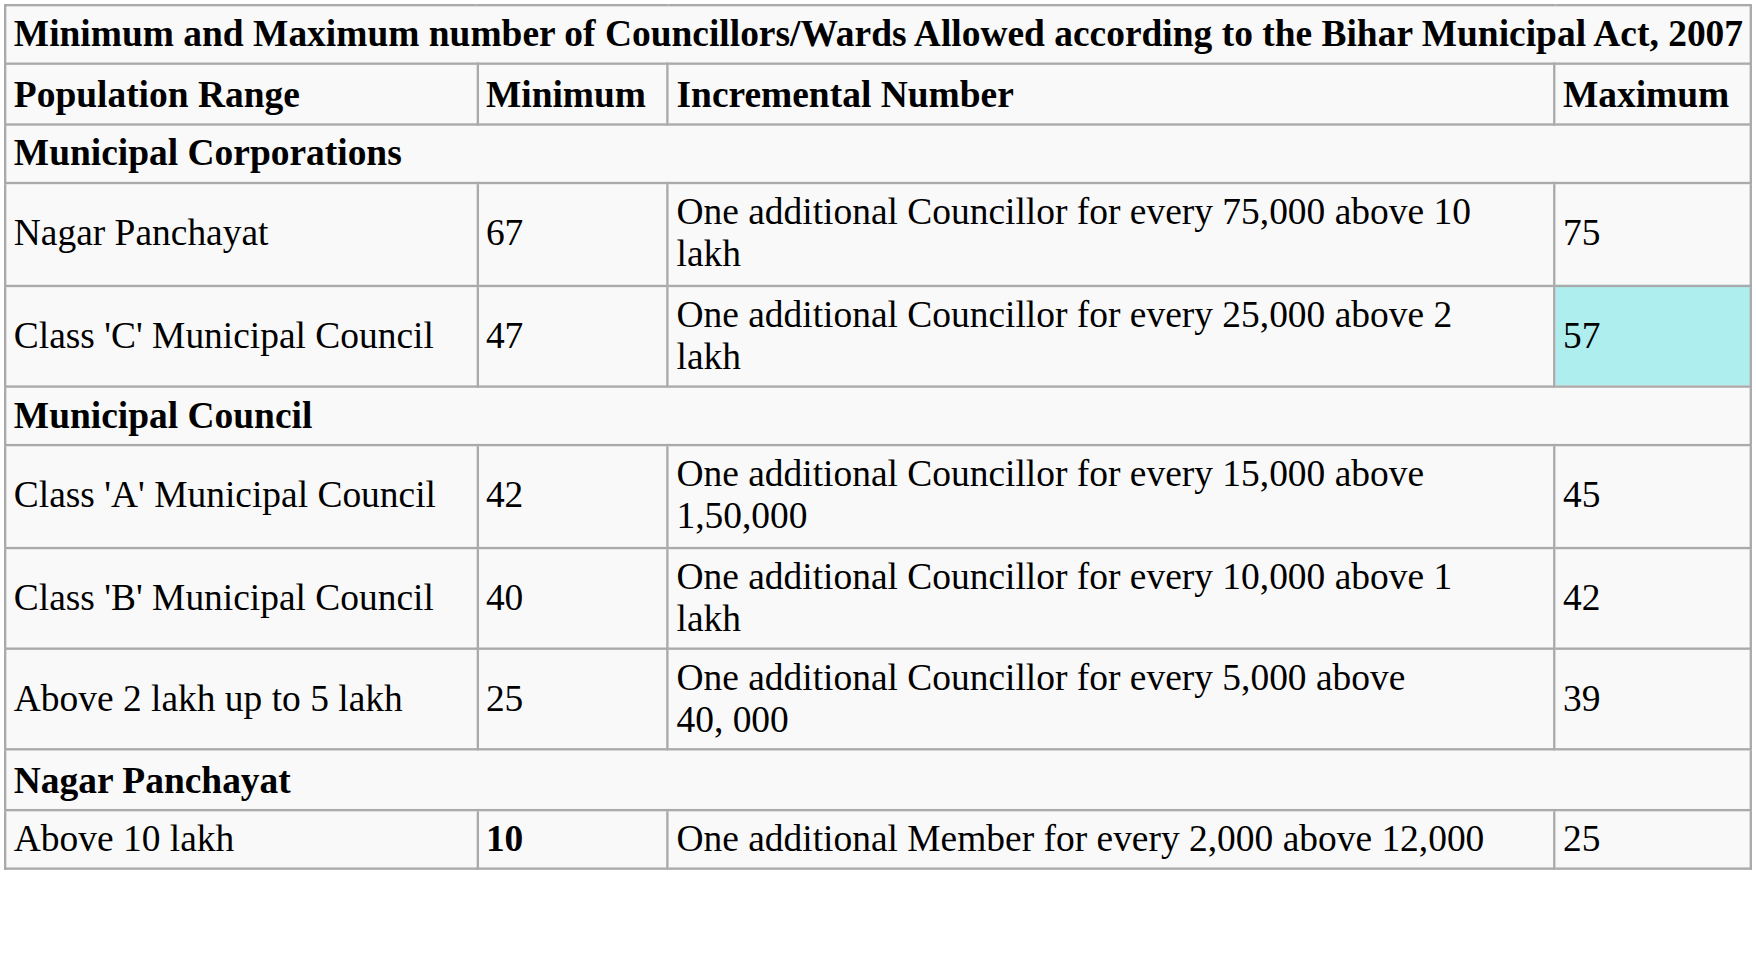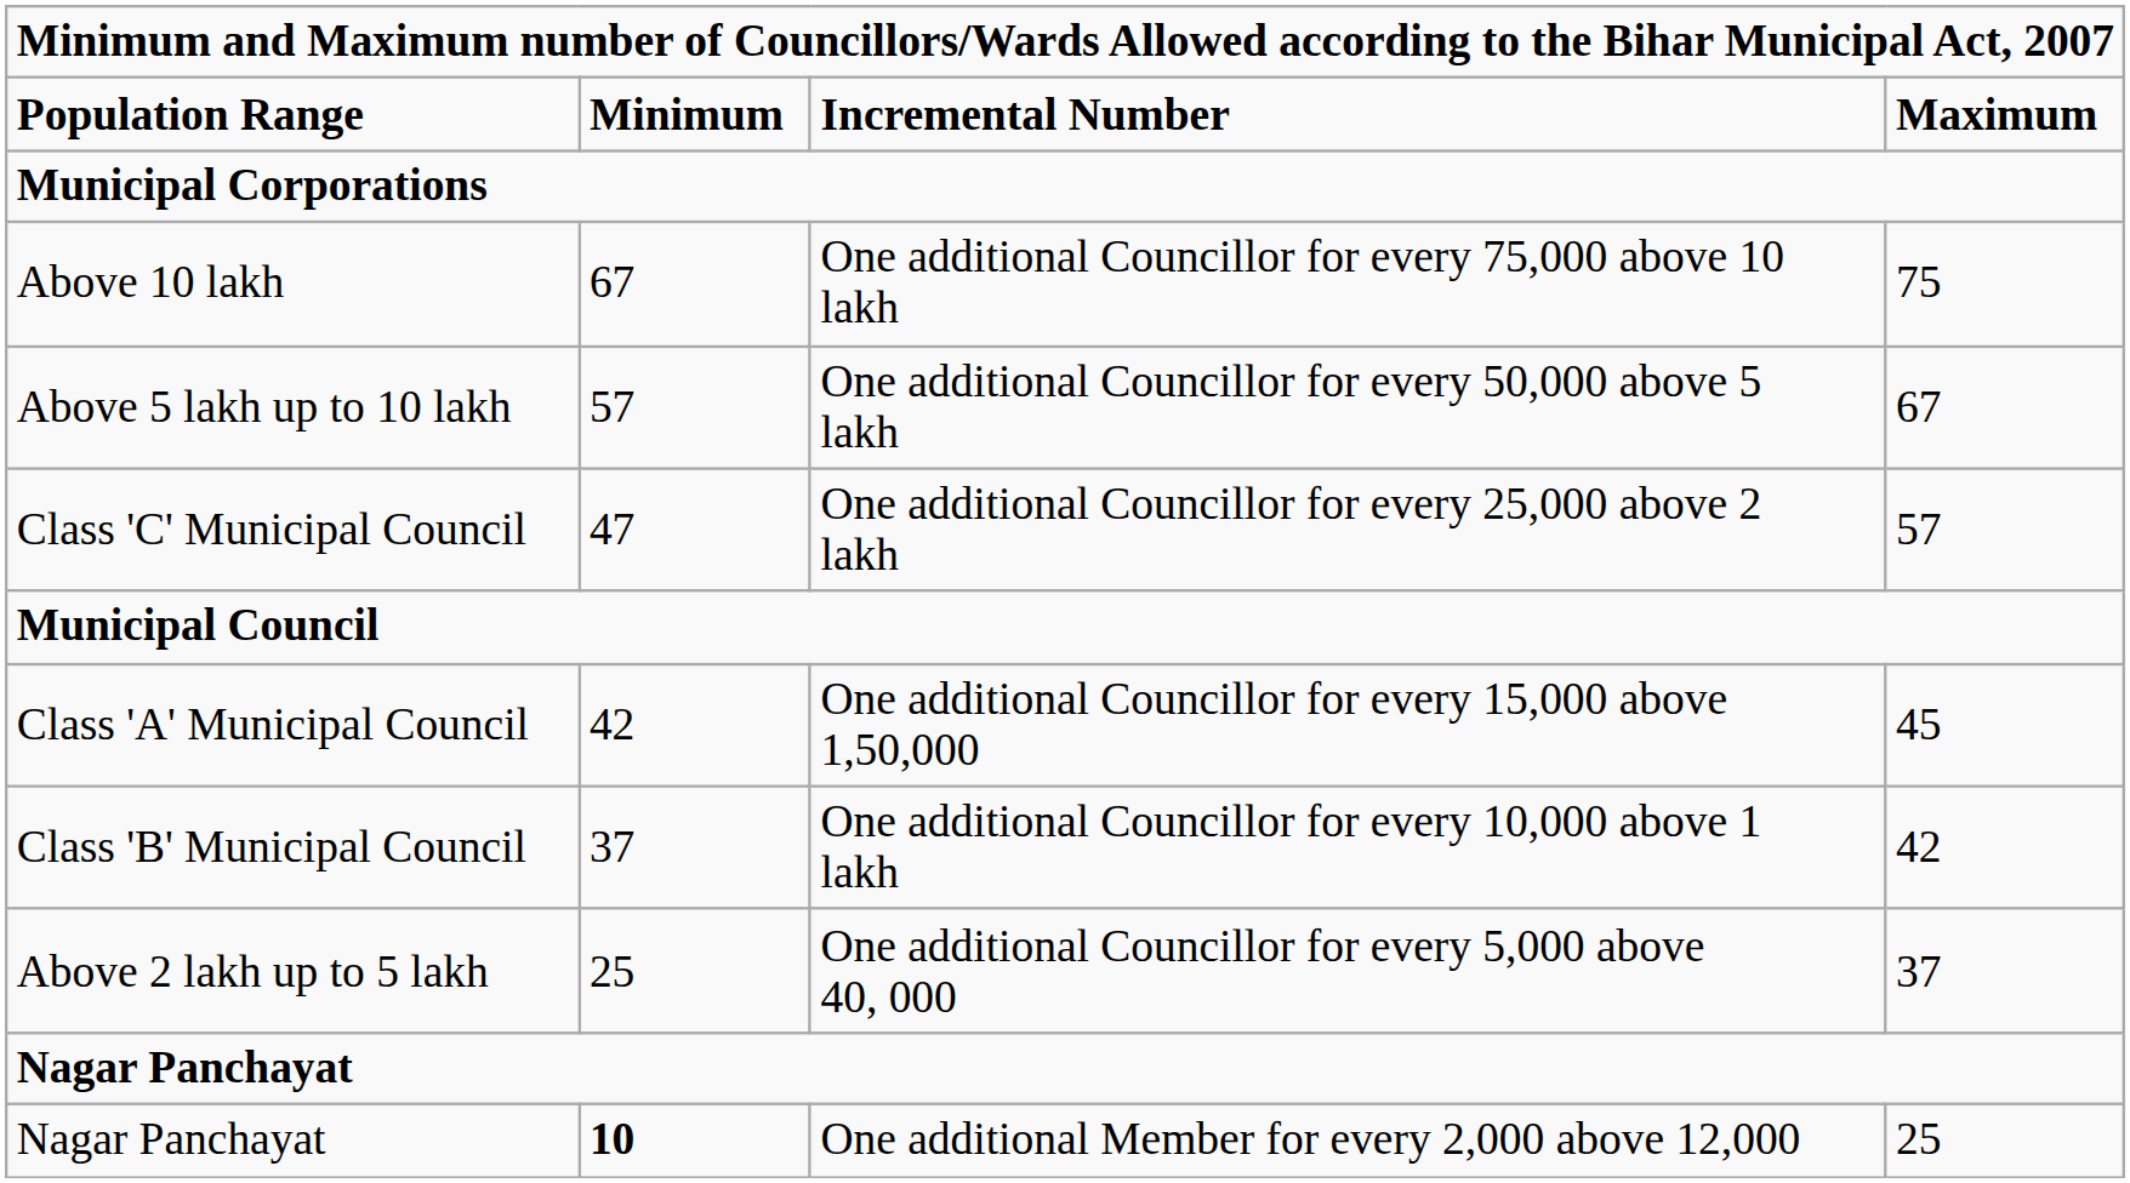One additional Councillor for every 75,000 above 10 lakh | column 1: Nagar Panchayat -> Above 10 lakh
+ row: Above 5 lakh up to 10 lakh | 57 | One additional Councillor for every 50,000 above 5 lakh | 67
One additional Councillor for every 25,000 above 2 lakh | column 4: paleturquoise background -> no background
One additional Councillor for every 10,000 above 1 lakh | column 2: 40 -> 37
One additional Councillor for every 5,000 above 40, 000 | column 4: 39 -> 37
One additional Member for every 2,000 above 12,000 | column 1: Above 10 lakh -> Nagar Panchayat
